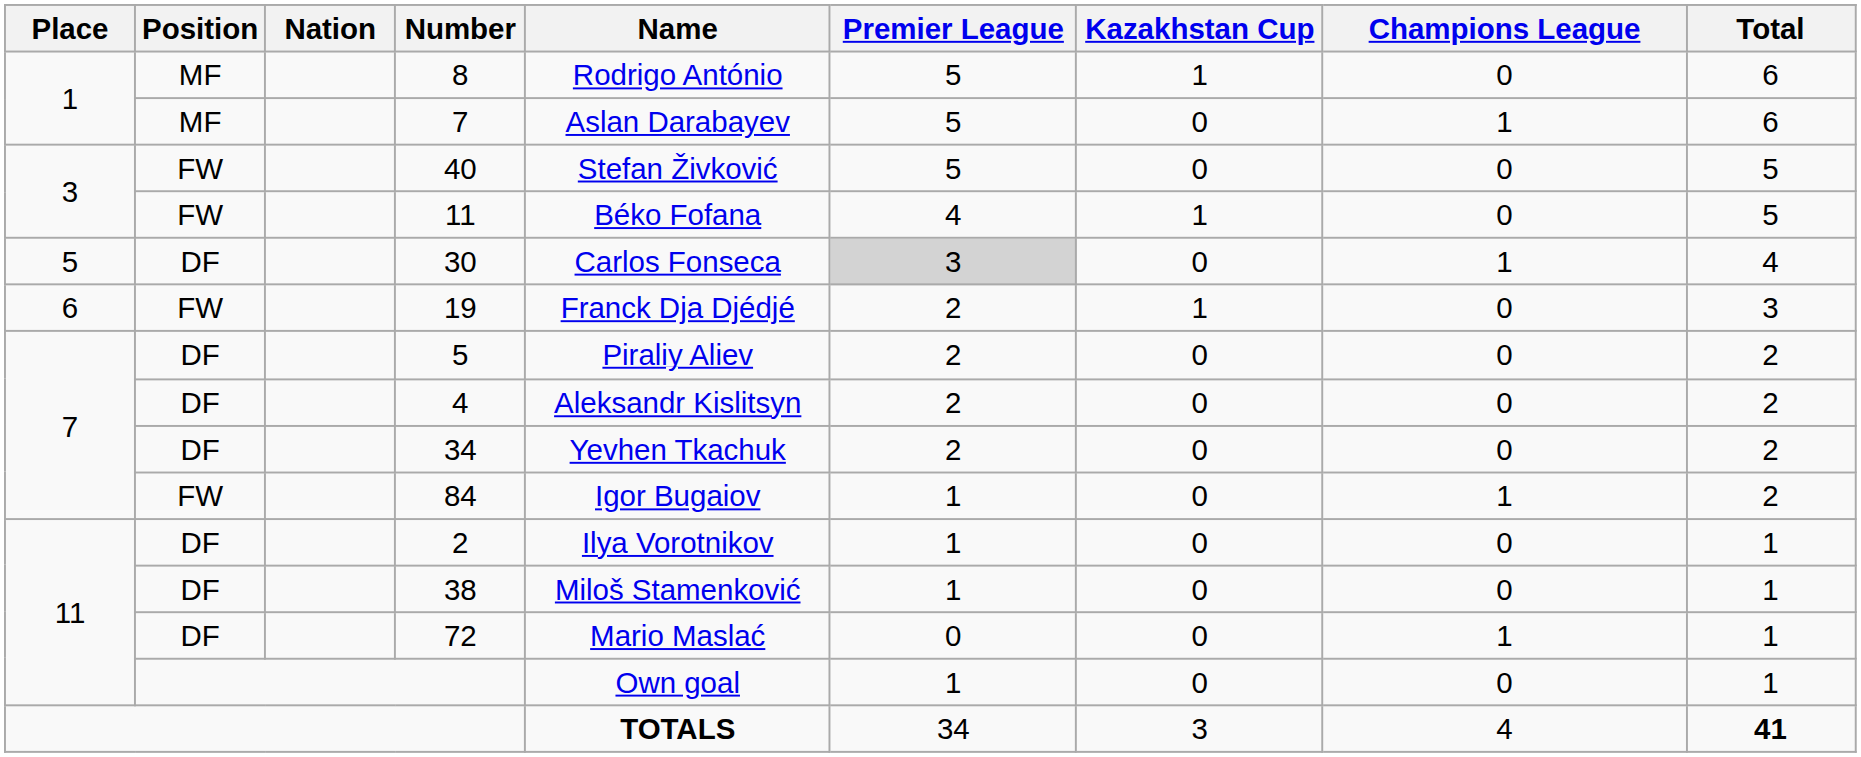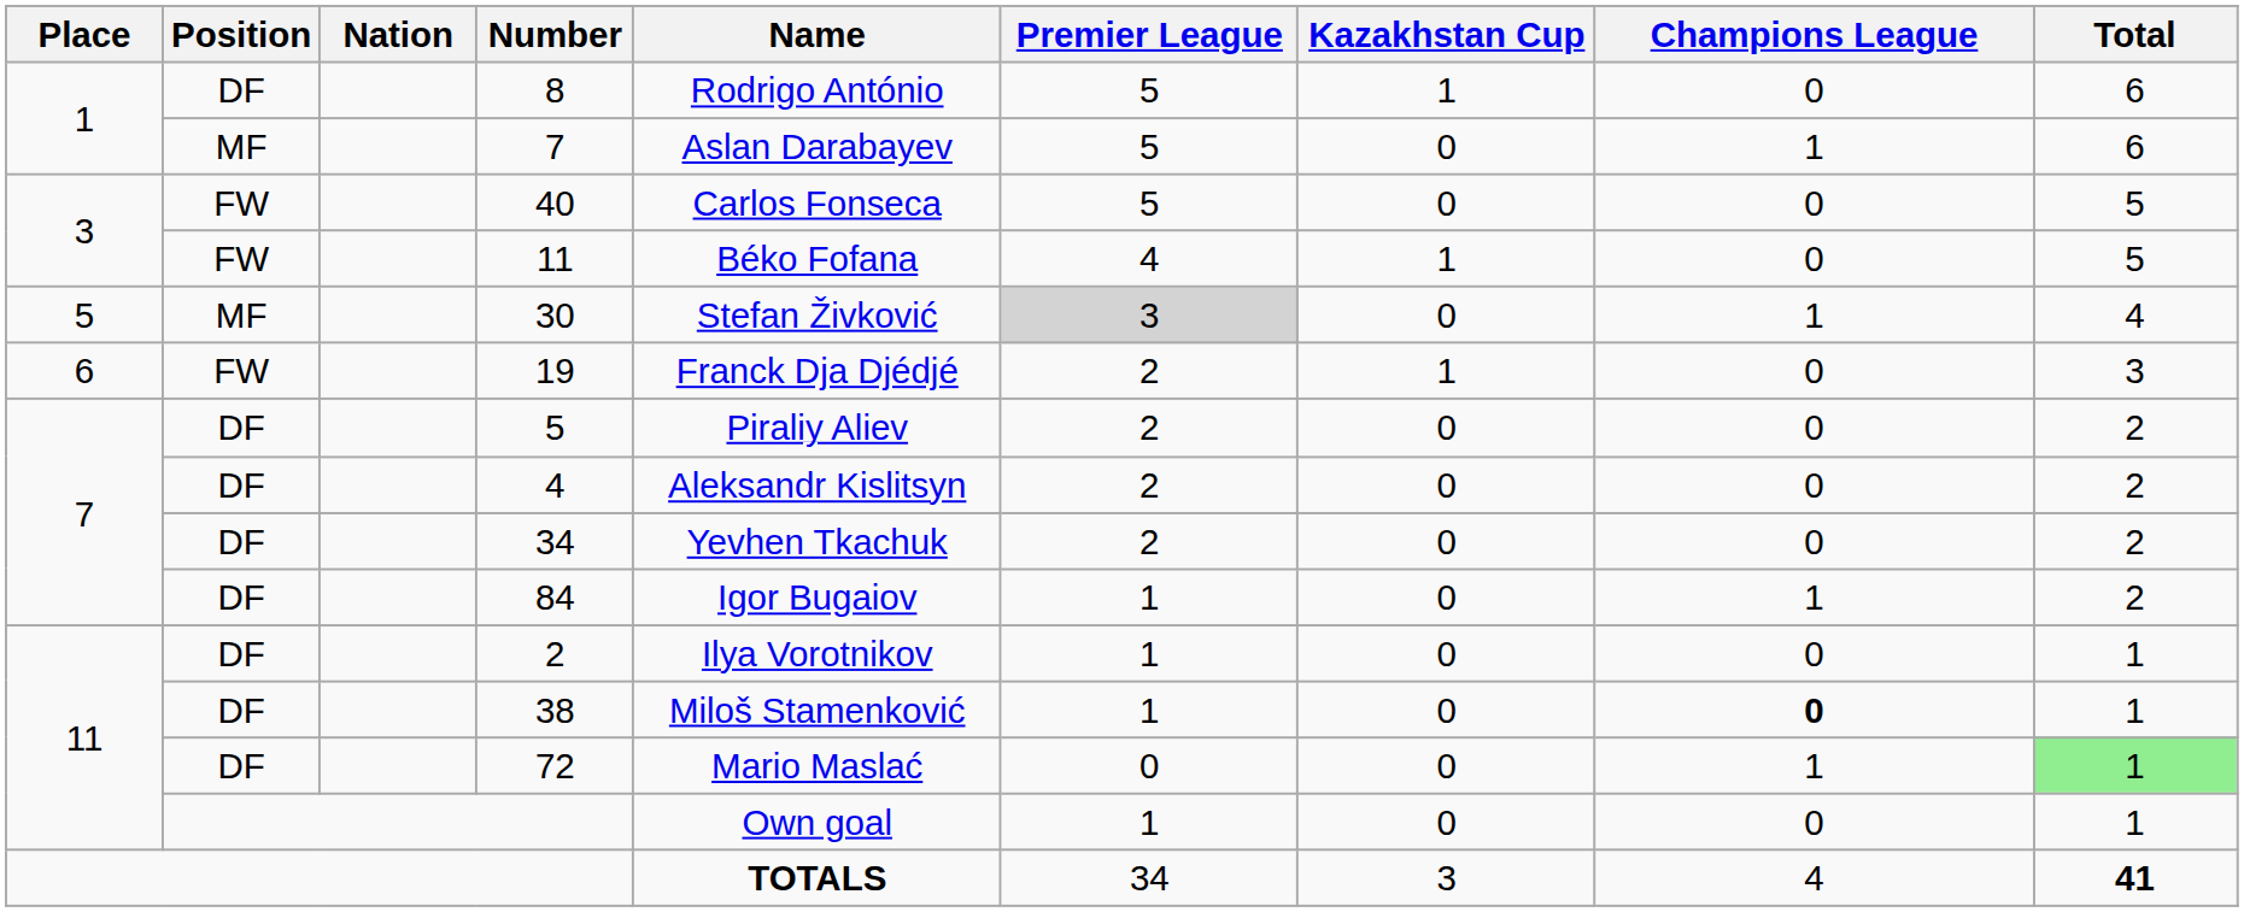8 | Position: MF -> DF
40 | Name: Stefan Živković -> Carlos Fonseca
30 | Position: DF -> MF
30 | Name: Carlos Fonseca -> Stefan Živković
84 | Position: FW -> DF
38 | Champions League: normal -> bold
72 | Total: no background -> lightgreen background
